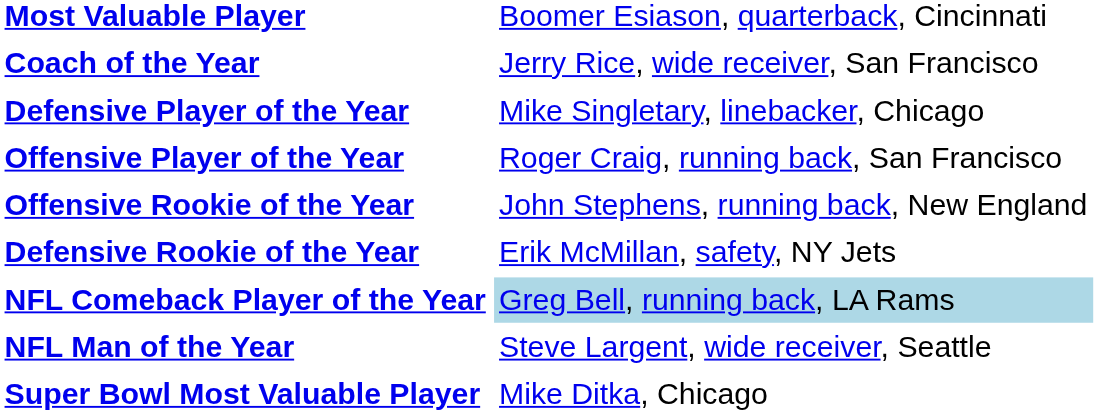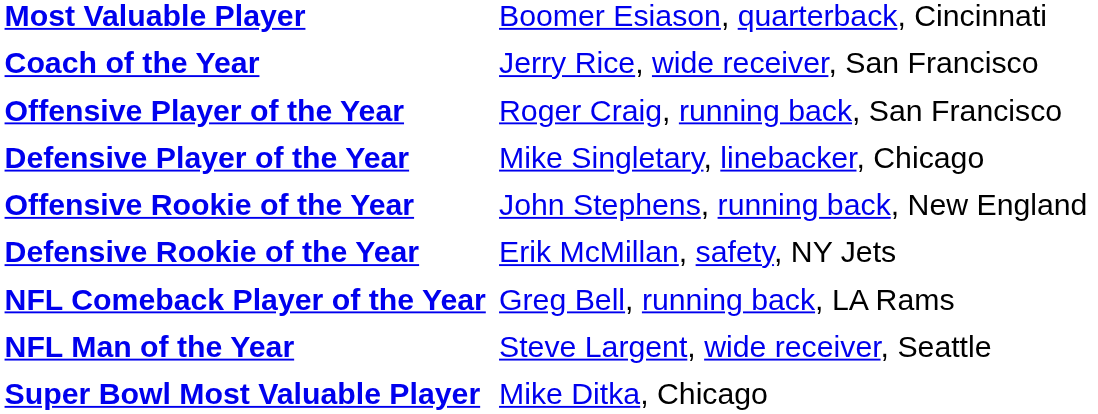rows swapped: Offensive Player of the Year <-> Defensive Player of the Year
NFL Comeback Player of the Year | column 2: lightblue background -> no background
